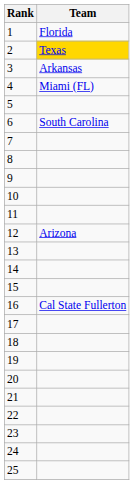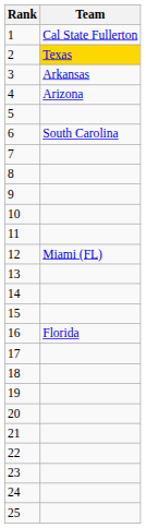1 | Team: Florida -> Cal State Fullerton
4 | Team: Miami (FL) -> Arizona
12 | Team: Arizona -> Miami (FL)
16 | Team: Cal State Fullerton -> Florida
